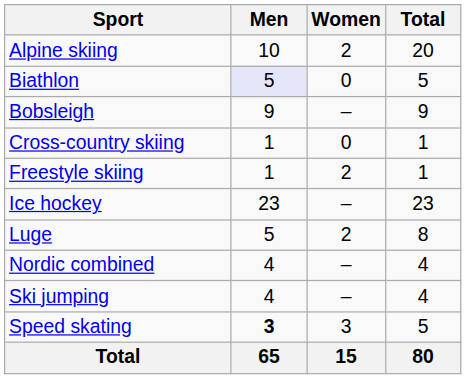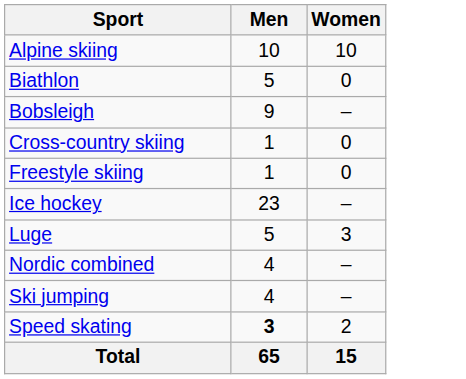- column: Total | 20 | 5 | 9 | 1 | 1 | 23 | 8 | 4 | 4 | 5 | 80
Alpine skiing | Women: 2 -> 10
Biathlon | Men: lavender background -> no background
Freestyle skiing | Women: 2 -> 0
Luge | Women: 2 -> 3
Speed skating | Women: 3 -> 2
